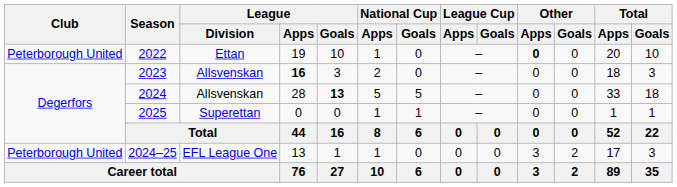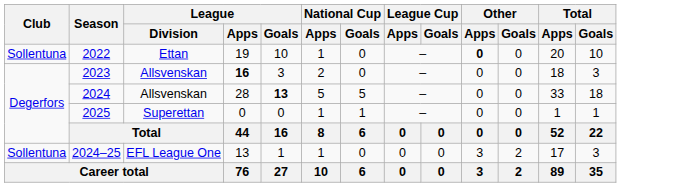2022 | Club: Peterborough United -> Sollentuna
2024–25 | Club: Peterborough United -> Sollentuna
